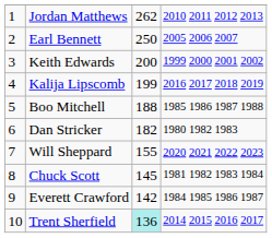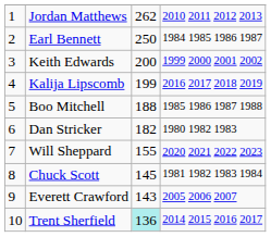Earl Bennett | column 4: 2005 2006 2007 -> 1984 1985 1986 1987
Everett Crawford | column 3: 142 -> 143
Everett Crawford | column 4: 1984 1985 1986 1987 -> 2005 2006 2007
